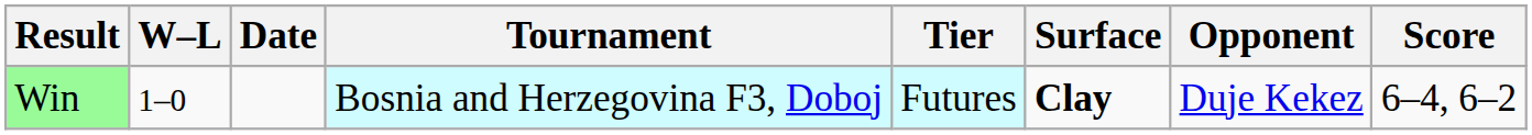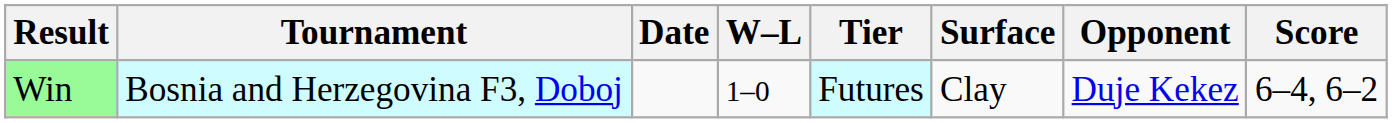columns swapped: W–L <-> Tournament
Win | Surface: bold -> normal
